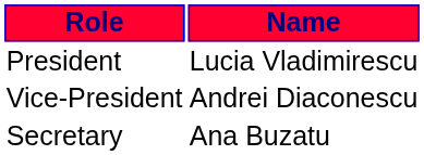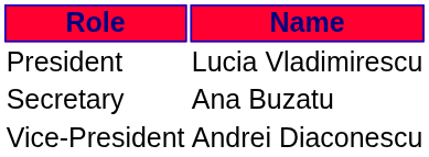rows swapped: Vice-President <-> Secretary
